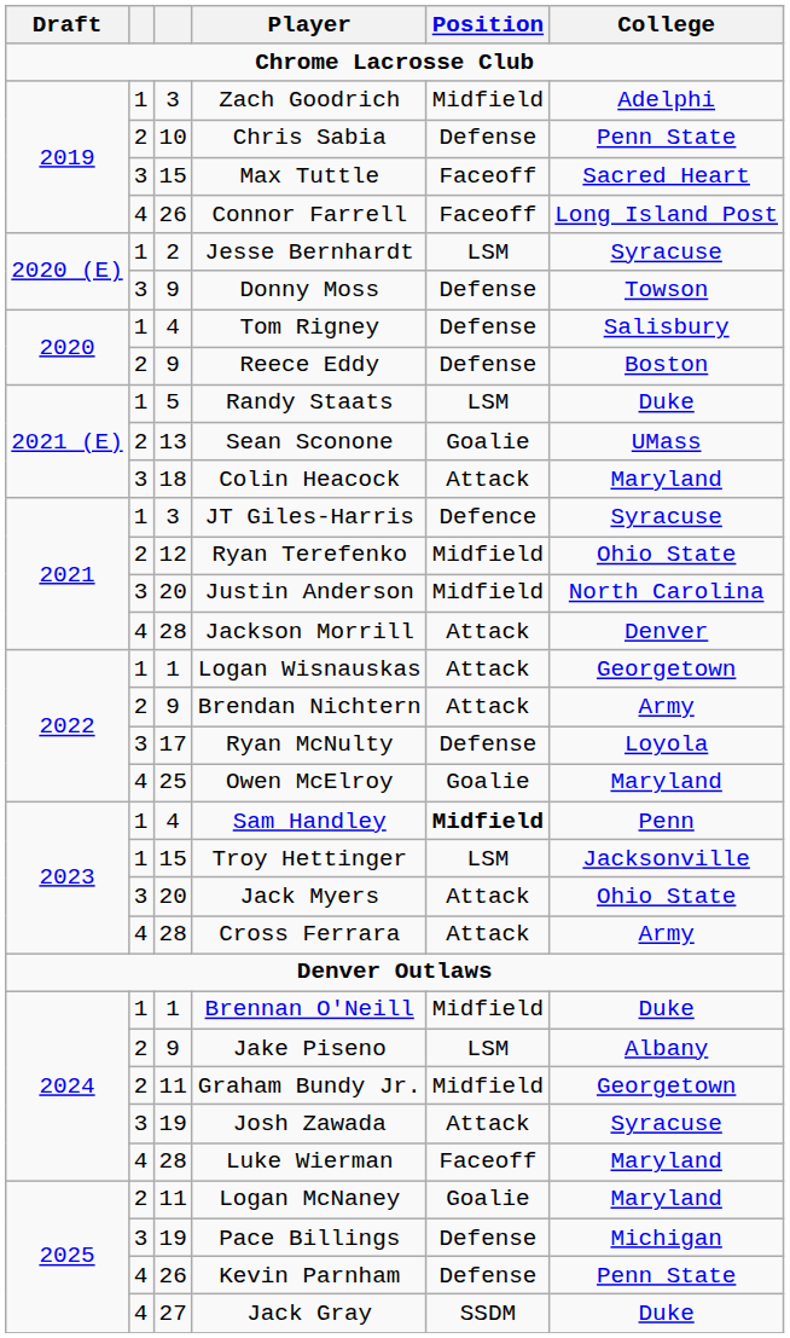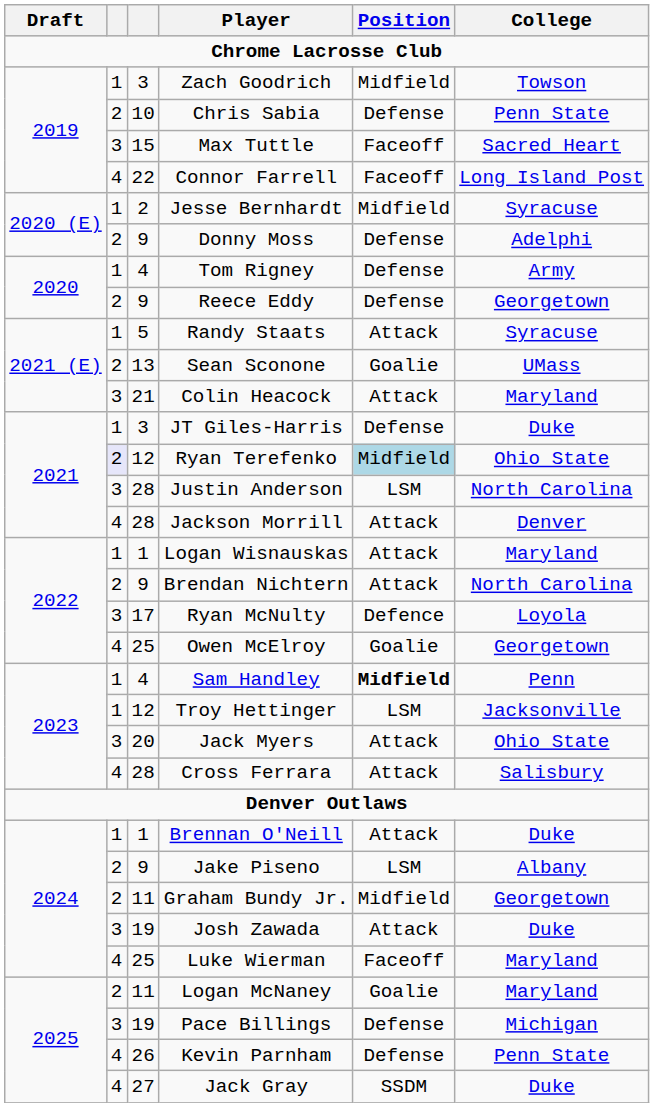Zach Goodrich | College: Adelphi -> Towson
Connor Farrell | column 3: 26 -> 22
Jesse Bernhardt | Position: LSM -> Midfield
Donny Moss | column 2: 3 -> 2
Donny Moss | College: Towson -> Adelphi
Tom Rigney | College: Salisbury -> Army
Reece Eddy | College: Boston -> Georgetown
Randy Staats | Position: LSM -> Attack
Randy Staats | College: Duke -> Syracuse
Colin Heacock | column 3: 18 -> 21
JT Giles-Harris | Position: Defence -> Defense
JT Giles-Harris | College: Syracuse -> Duke
Ryan Terefenko | column 2: no background -> lavender background
Ryan Terefenko | Position: no background -> lightblue background
Justin Anderson | column 3: 20 -> 28
Justin Anderson | Position: Midfield -> LSM
Logan Wisnauskas | College: Georgetown -> Maryland
Brendan Nichtern | College: Army -> North Carolina
Ryan McNulty | Position: Defense -> Defence
Owen McElroy | College: Maryland -> Georgetown
Troy Hettinger | column 3: 15 -> 12
Cross Ferrara | College: Army -> Salisbury
Brennan O'Neill | Position: Midfield -> Attack
Josh Zawada | College: Syracuse -> Duke
Luke Wierman | column 3: 28 -> 25
